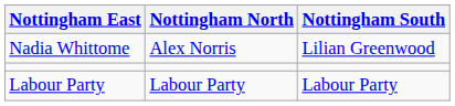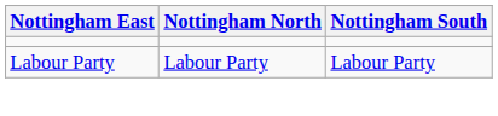- row: Nadia Whittome | Alex Norris | Lilian Greenwood
